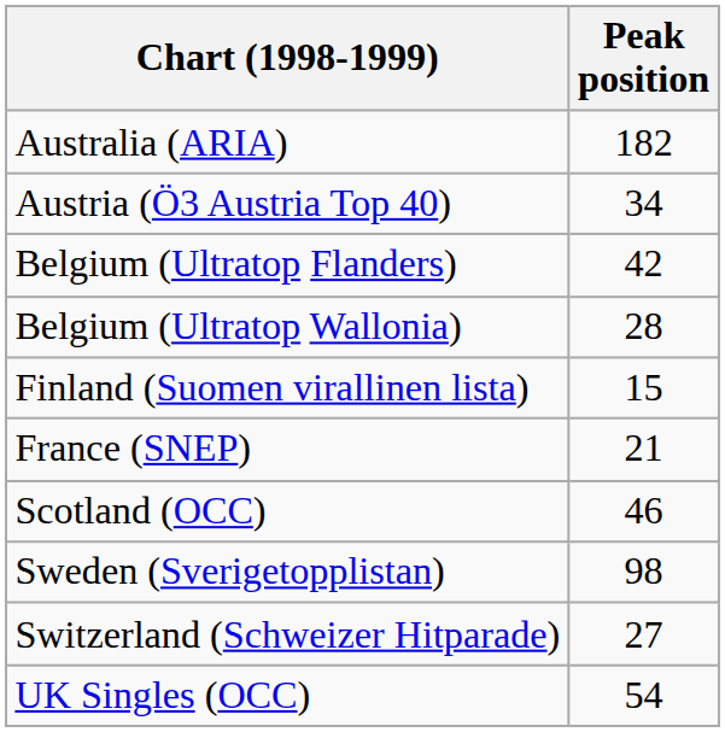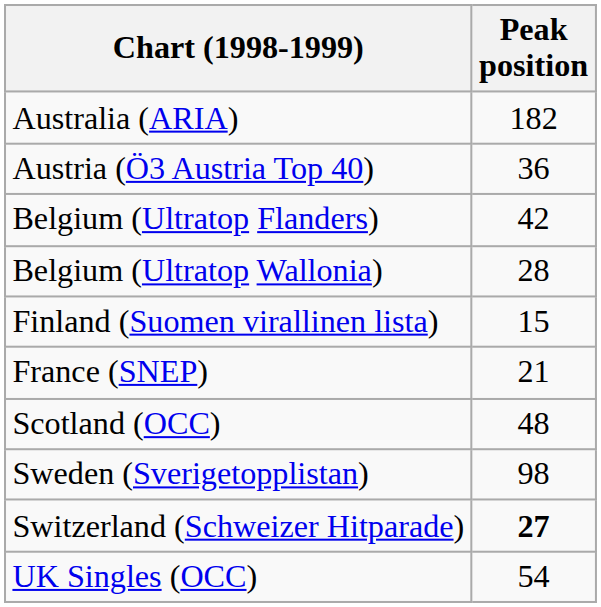Austria (Ö3 Austria Top 40) | Peak position: 34 -> 36
Scotland (OCC) | Peak position: 46 -> 48
Switzerland (Schweizer Hitparade) | Peak position: normal -> bold
